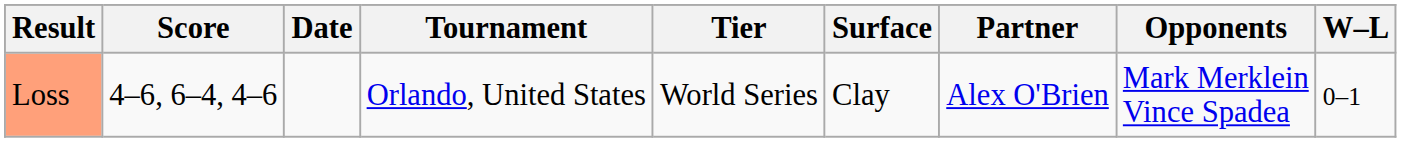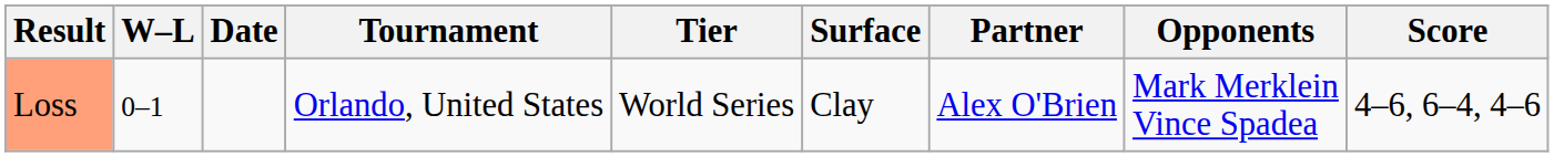columns swapped: W–L <-> Score
